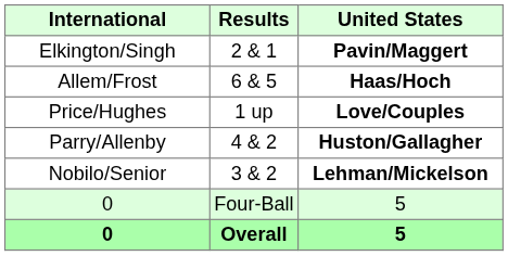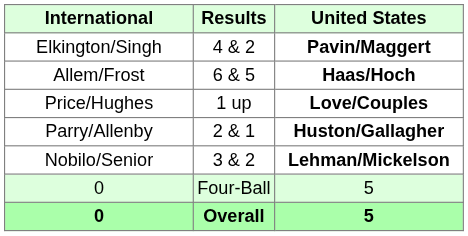Elkington/Singh | Results: 2 & 1 -> 4 & 2
Parry/Allenby | Results: 4 & 2 -> 2 & 1
